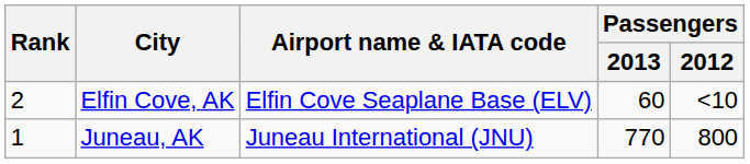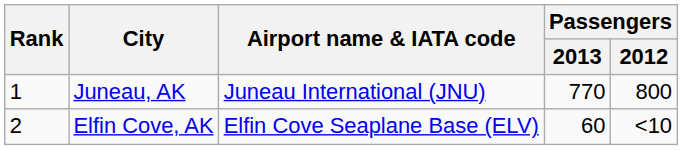rows swapped: Juneau, AK <-> Elfin Cove, AK
